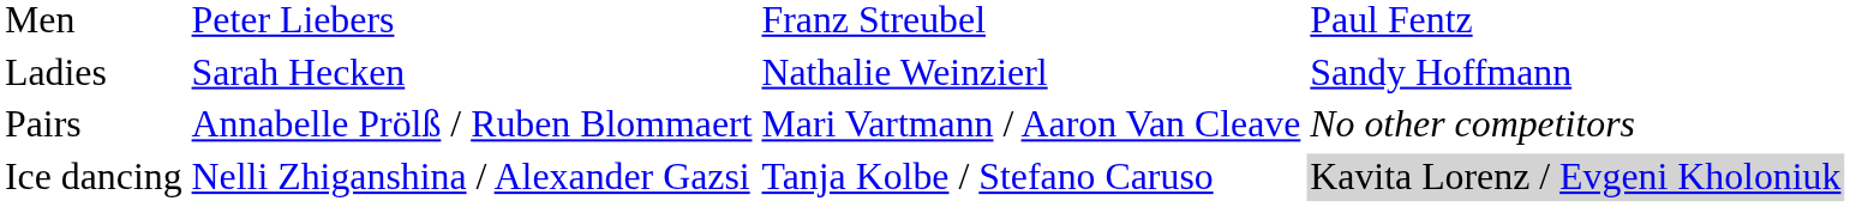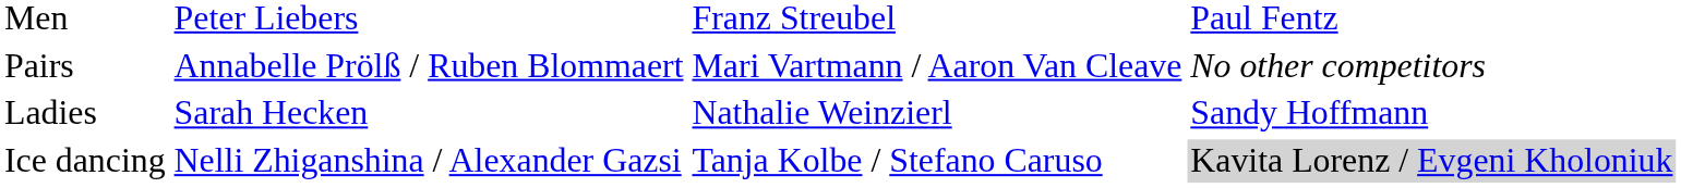rows swapped: Ladies <-> Pairs
